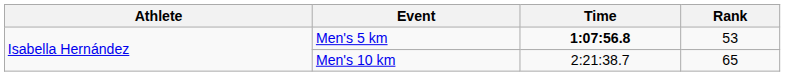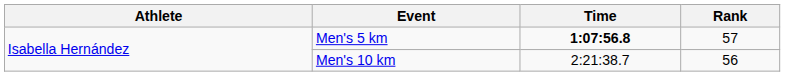Men's 5 km | Rank: 53 -> 57
Men's 10 km | Rank: 65 -> 56
